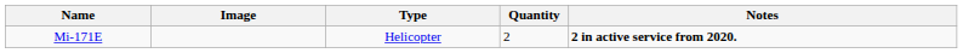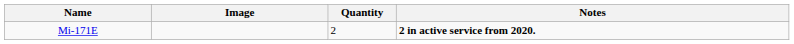- column: Type | Helicopter
